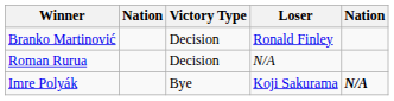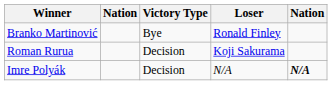Branko Martinović | Victory Type: Decision -> Bye
Roman Rurua | Loser: N/A -> Koji Sakurama
Imre Polyák | Victory Type: Bye -> Decision
Imre Polyák | Loser: Koji Sakurama -> N/A
